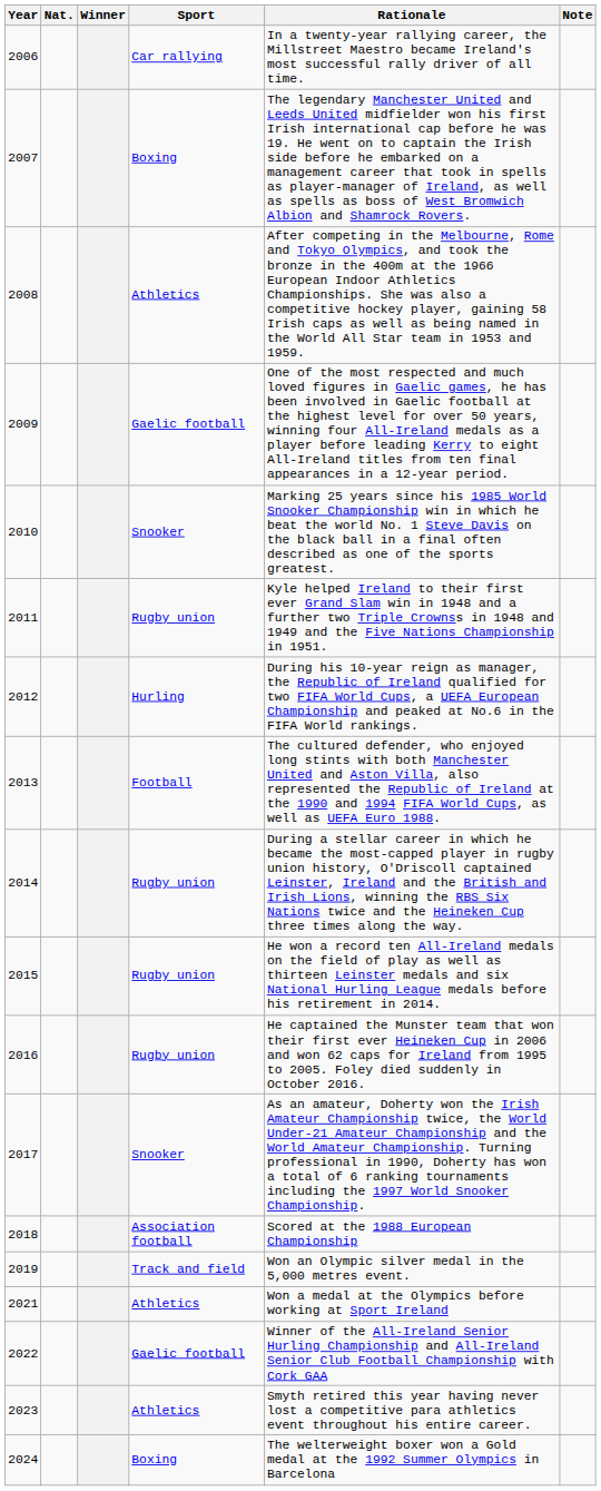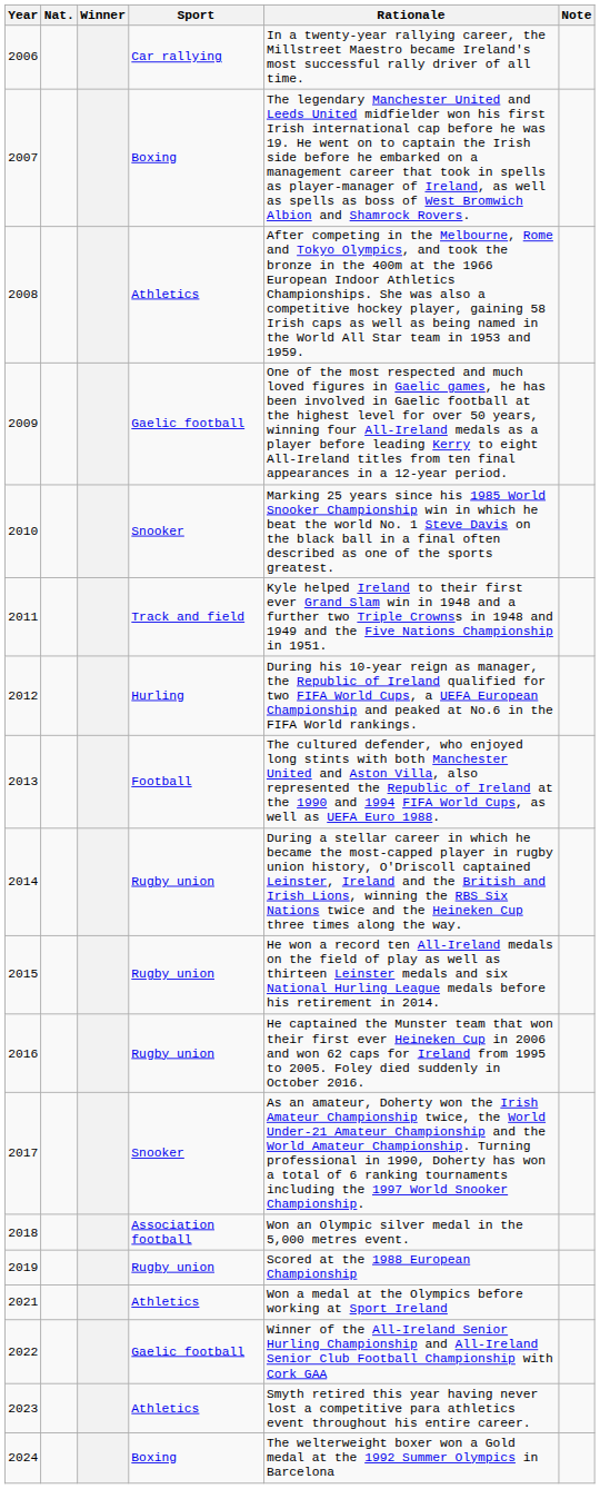2011 | Sport: Rugby union -> Track and field
2018 | Rationale: Scored at the 1988 European Championship -> Won an Olympic silver medal in the 5,000 metres event.
2019 | Sport: Track and field -> Rugby union
2019 | Rationale: Won an Olympic silver medal in the 5,000 metres event. -> Scored at the 1988 European Championship
